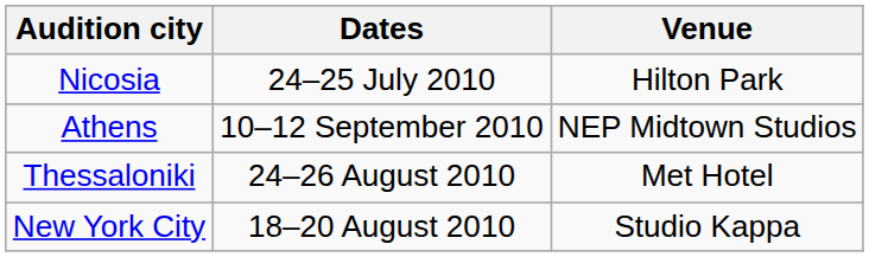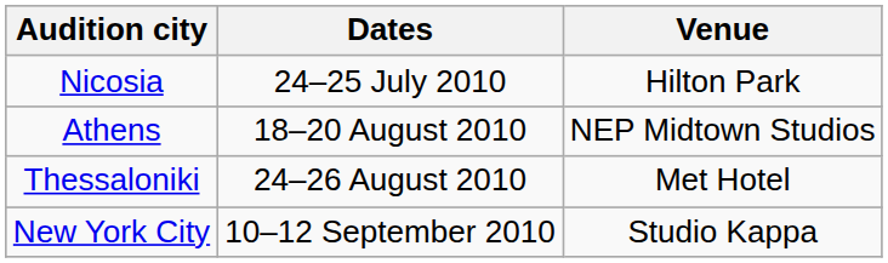Athens | Dates: 10–12 September 2010 -> 18–20 August 2010
New York City | Dates: 18–20 August 2010 -> 10–12 September 2010
